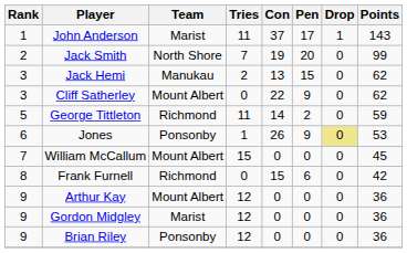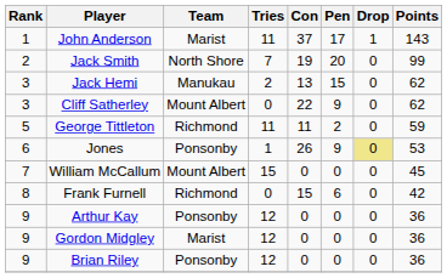George Tittleton | Con: 14 -> 11
Arthur Kay | Team: Mount Albert -> Ponsonby
